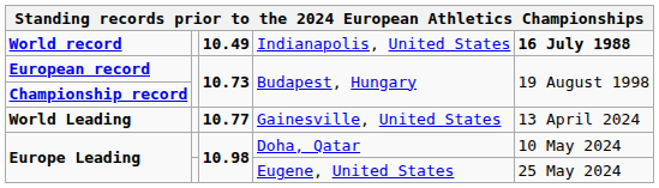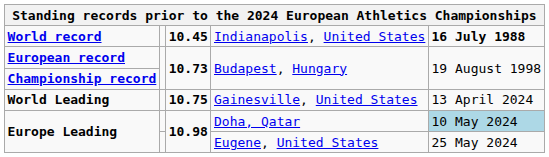World record | column 3: 10.49 -> 10.45
World Leading | column 3: 10.77 -> 10.75
Europe Leading / Doha, Qatar | column 5: no background -> lightblue background
